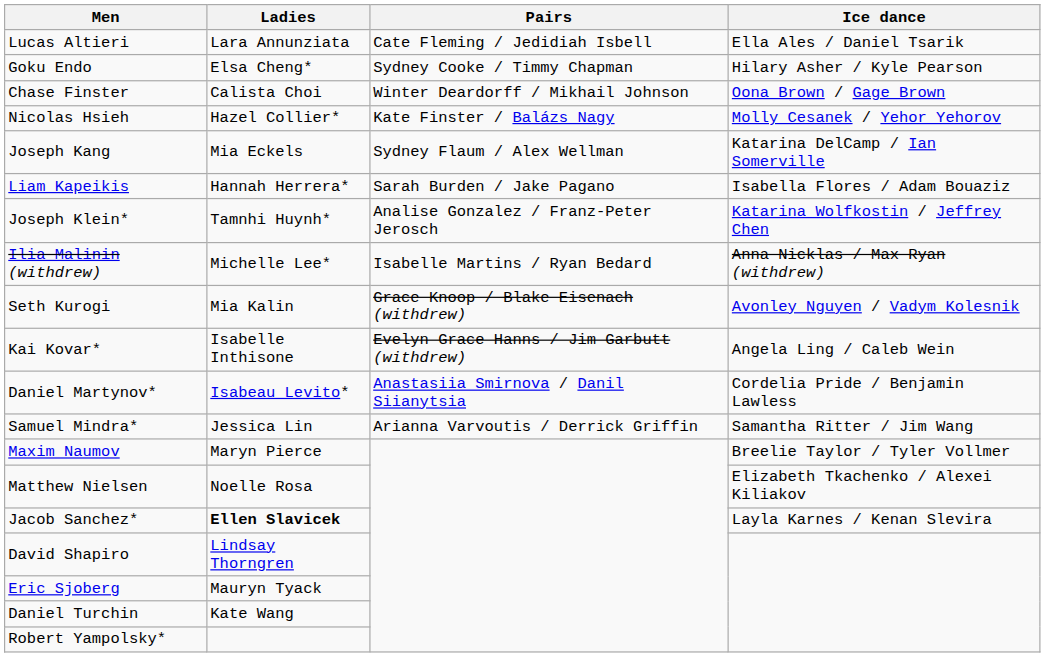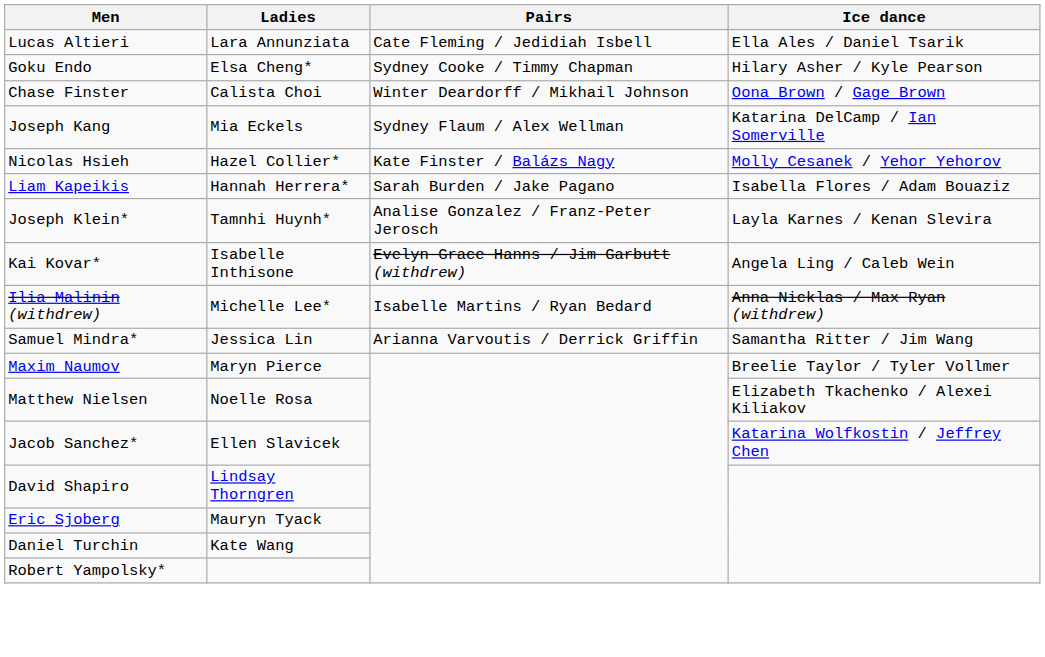rows swapped: Nicolas Hsieh <-> Joseph Kang
Joseph Klein* | Ice dance: Katarina Wolfkostin / Jeffrey Chen -> Layla Karnes / Kenan Slevira
rows swapped: Kai Kovar* <-> Ilia Malinin (withdrew)
- row: Seth Kurogi | Mia Kalin | Grace Knoop / Blake Eisenach (withdrew) | Avonley Nguyen / Vadym Kolesnik
- row: Daniel Martynov* | Isabeau Levito* | Anastasiia Smirnova / Danil Siianytsia | Cordelia Pride / Benjamin Lawless
Jacob Sanchez* | Ladies: bold -> normal
Jacob Sanchez* | Ice dance: Layla Karnes / Kenan Slevira -> Katarina Wolfkostin / Jeffrey Chen
